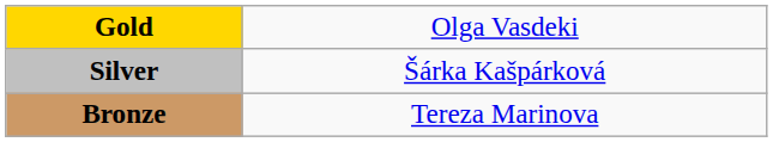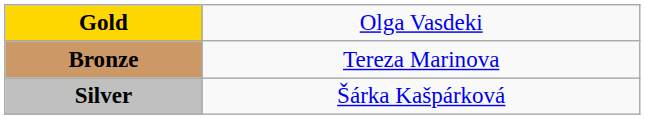rows swapped: Silver <-> Bronze
